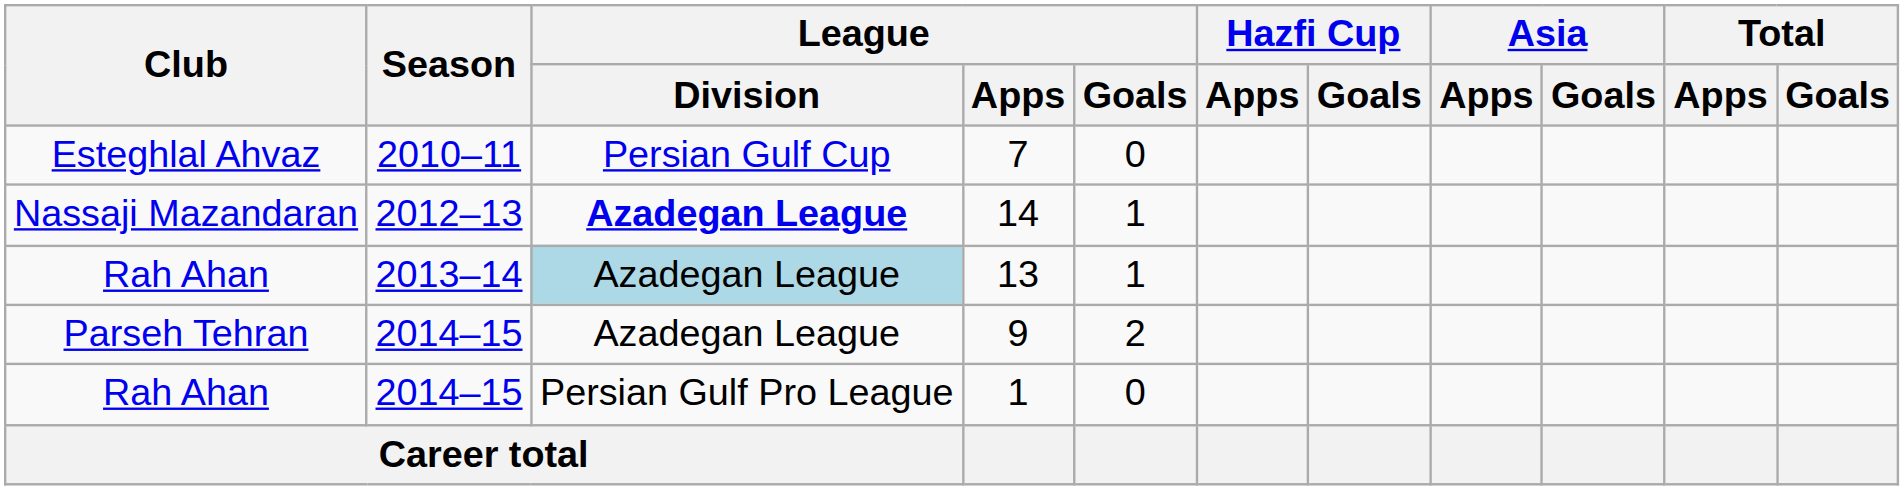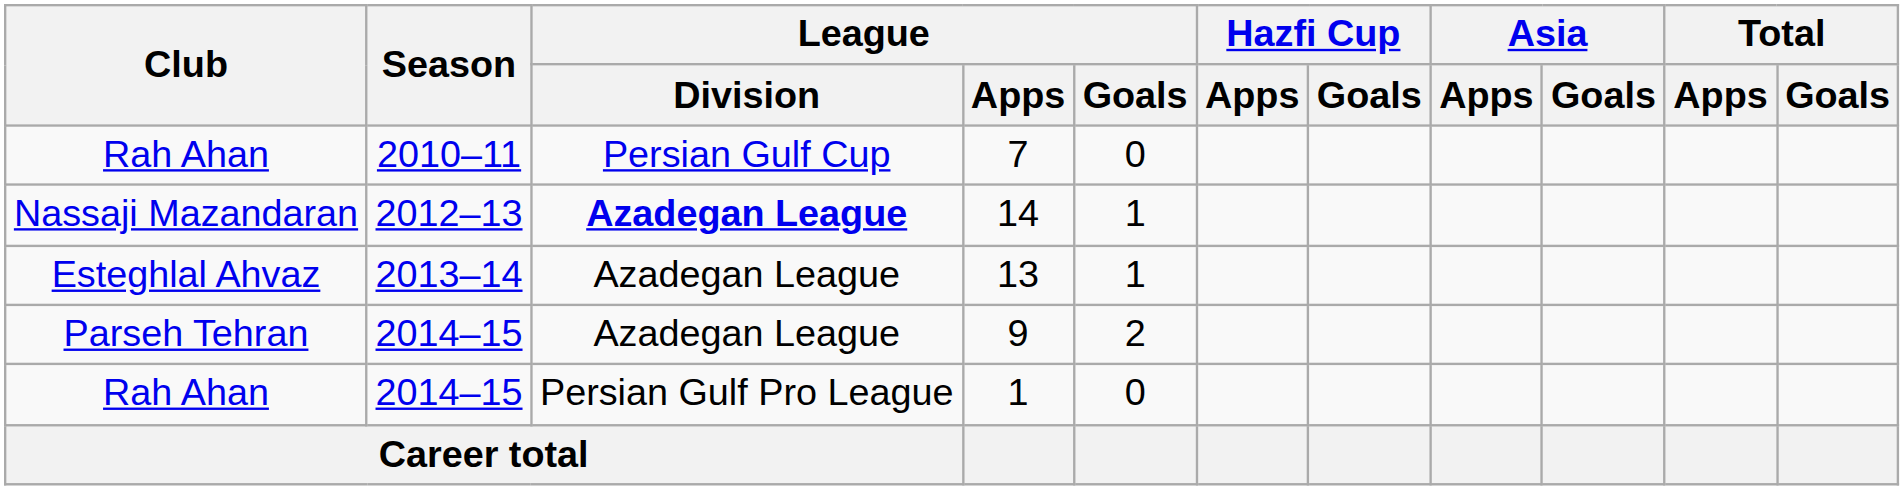7 | Club: Esteghlal Ahvaz -> Rah Ahan
13 | Club: Rah Ahan -> Esteghlal Ahvaz
13 | League / Division: lightblue background -> no background
